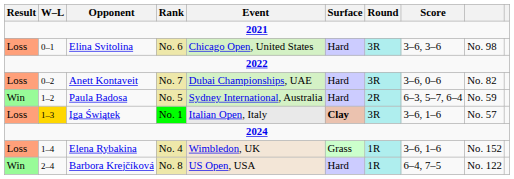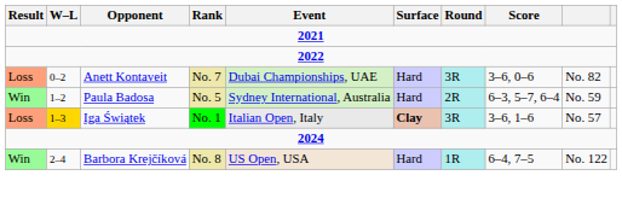- row: Loss | 0–1 | Elina Svitolina | No. 6 | Chicago Open, United States | Hard | 3R | 3–6, 3–6 | No. 98
- row: Loss | 1–4 | Elena Rybakina | No. 4 | Wimbledon, UK | Grass | 1R | 3–6, 1–6 | No. 152
